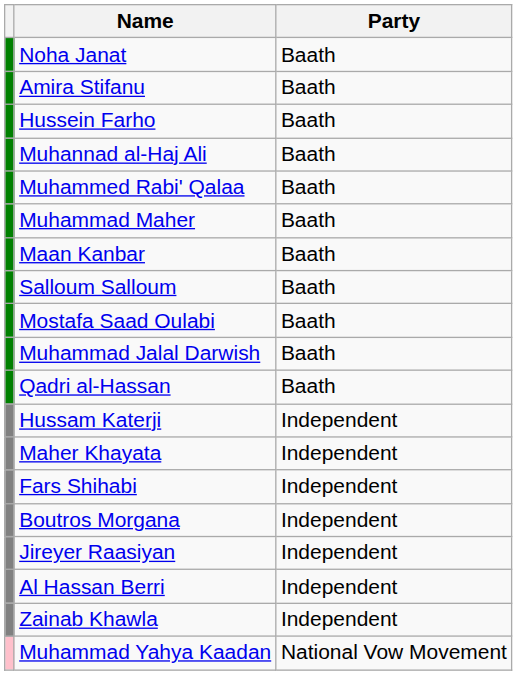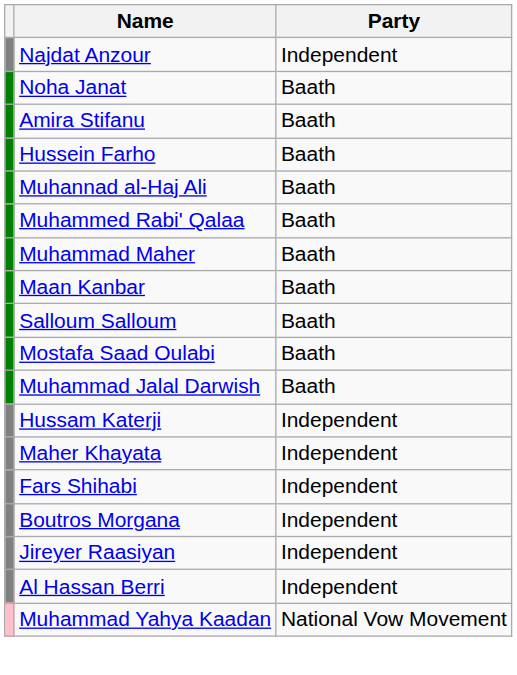+ row: Najdat Anzour | Independent
- row: Qadri al-Hassan | Baath
- row: Zainab Khawla | Independent
